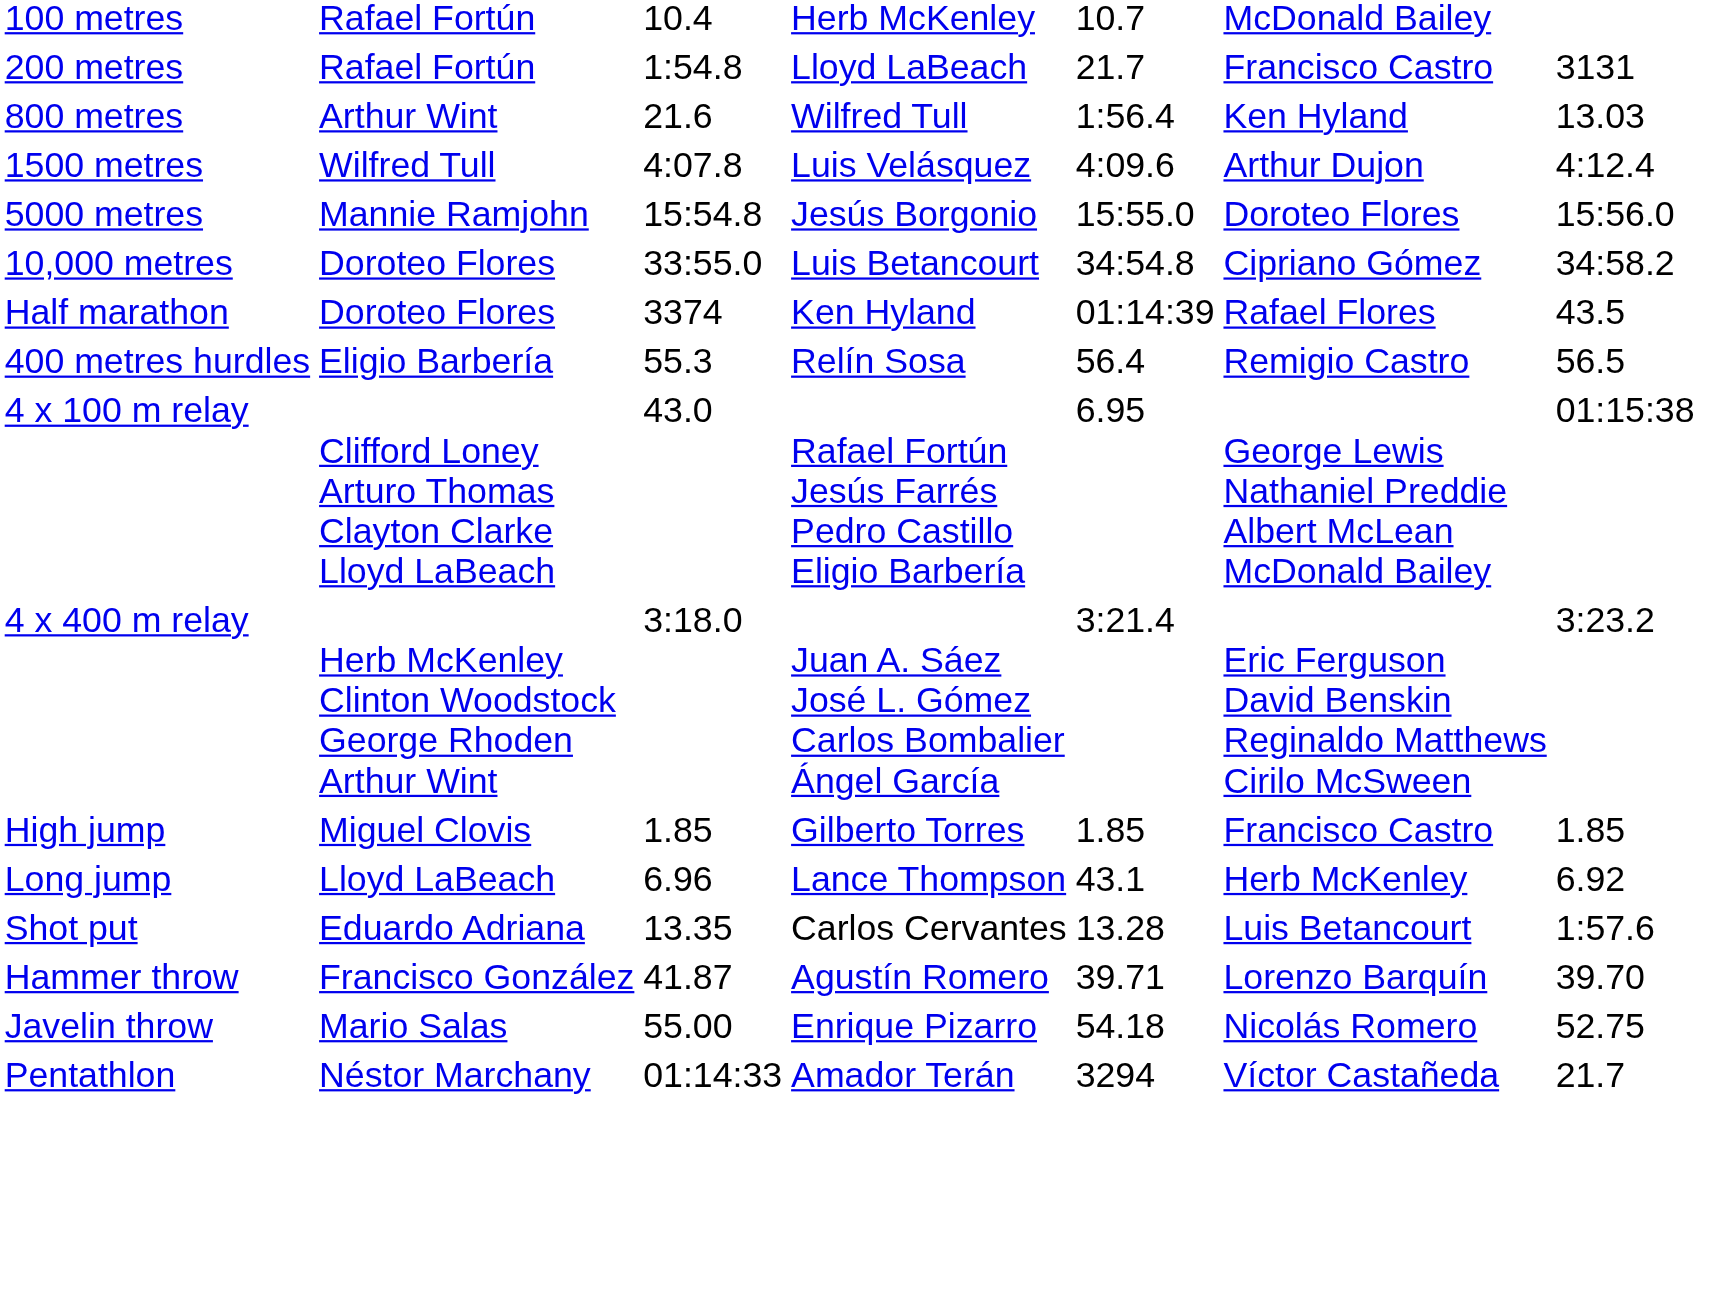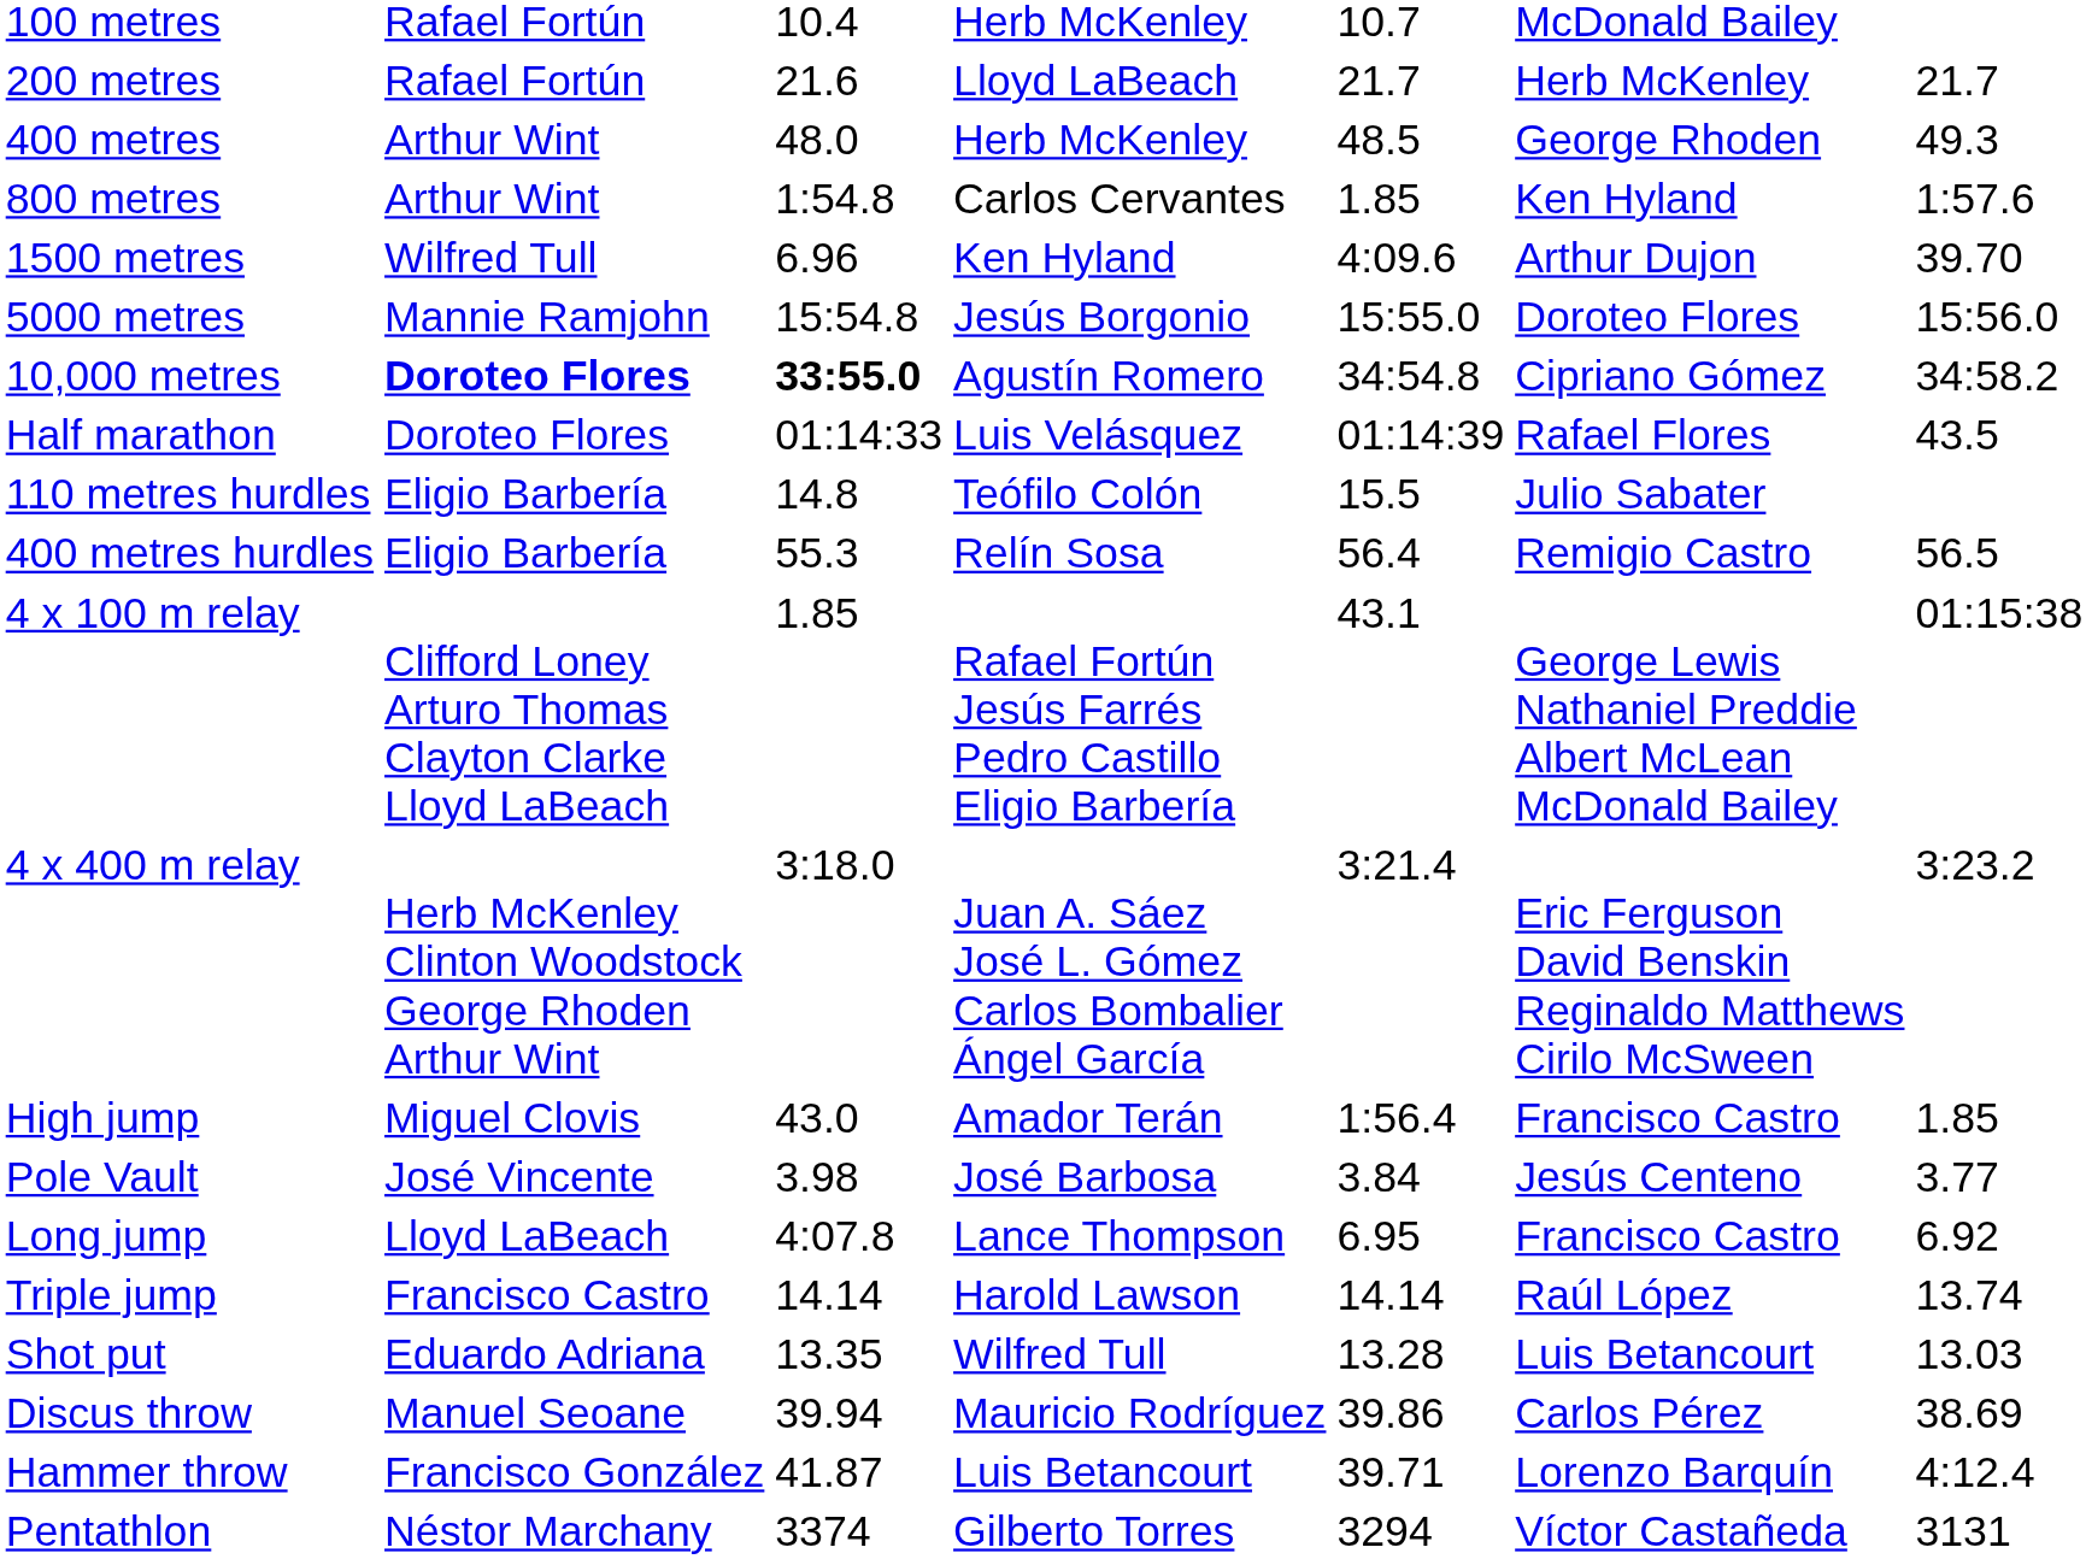200 metres | column 3: 1:54.8 -> 21.6
200 metres | column 6: Francisco Castro -> Herb McKenley
200 metres | column 7: 3131 -> 21.7
+ row: 400 metres | Arthur Wint | 48.0 | Herb McKenley | 48.5 | George Rhoden | 49.3
800 metres | column 3: 21.6 -> 1:54.8
800 metres | column 4: Wilfred Tull -> Carlos Cervantes
800 metres | column 5: 1:56.4 -> 1.85
800 metres | column 7: 13.03 -> 1:57.6
1500 metres | column 3: 4:07.8 -> 6.96
1500 metres | column 4: Luis Velásquez -> Ken Hyland
1500 metres | column 7: 4:12.4 -> 39.70
10,000 metres | column 2: normal -> bold
10,000 metres | column 3: normal -> bold
10,000 metres | column 4: Luis Betancourt -> Agustín Romero
Half marathon | column 3: 3374 -> 01:14:33
Half marathon | column 4: Ken Hyland -> Luis Velásquez
+ row: 110 metres hurdles | Eligio Barbería | 14.8 | Teófilo Colón | 15.5 | Julio Sabater
4 x 100 m relay | column 3: 43.0 -> 1.85
4 x 100 m relay | column 5: 6.95 -> 43.1
High jump | column 3: 1.85 -> 43.0
High jump | column 4: Gilberto Torres -> Amador Terán
High jump | column 5: 1.85 -> 1:56.4
+ row: Pole Vault | José Vincente | 3.98 | José Barbosa | 3.84 | Jesús Centeno | 3.77
Long jump | column 3: 6.96 -> 4:07.8
Long jump | column 5: 43.1 -> 6.95
Long jump | column 6: Herb McKenley -> Francisco Castro
+ row: Triple jump | Francisco Castro | 14.14 | Harold Lawson | 14.14 | Raúl López | 13.74
Shot put | column 4: Carlos Cervantes -> Wilfred Tull
Shot put | column 7: 1:57.6 -> 13.03
+ row: Discus throw | Manuel Seoane | 39.94 | Mauricio Rodríguez | 39.86 | Carlos Pérez | 38.69
Hammer throw | column 4: Agustín Romero -> Luis Betancourt
Hammer throw | column 7: 39.70 -> 4:12.4
- row: Javelin throw | Mario Salas | 55.00 | Enrique Pizarro | 54.18 | Nicolás Romero | 52.75
Pentathlon | column 3: 01:14:33 -> 3374
Pentathlon | column 4: Amador Terán -> Gilberto Torres
Pentathlon | column 7: 21.7 -> 3131
